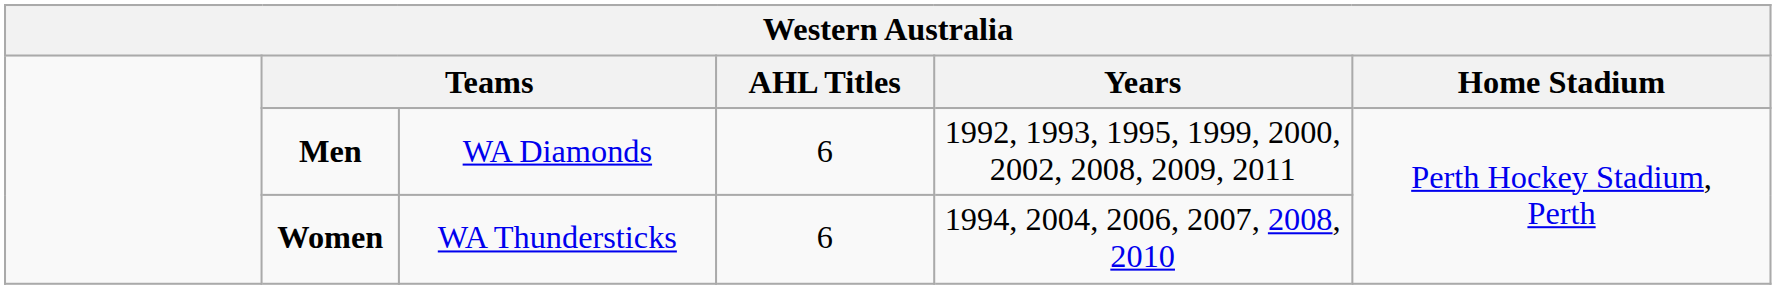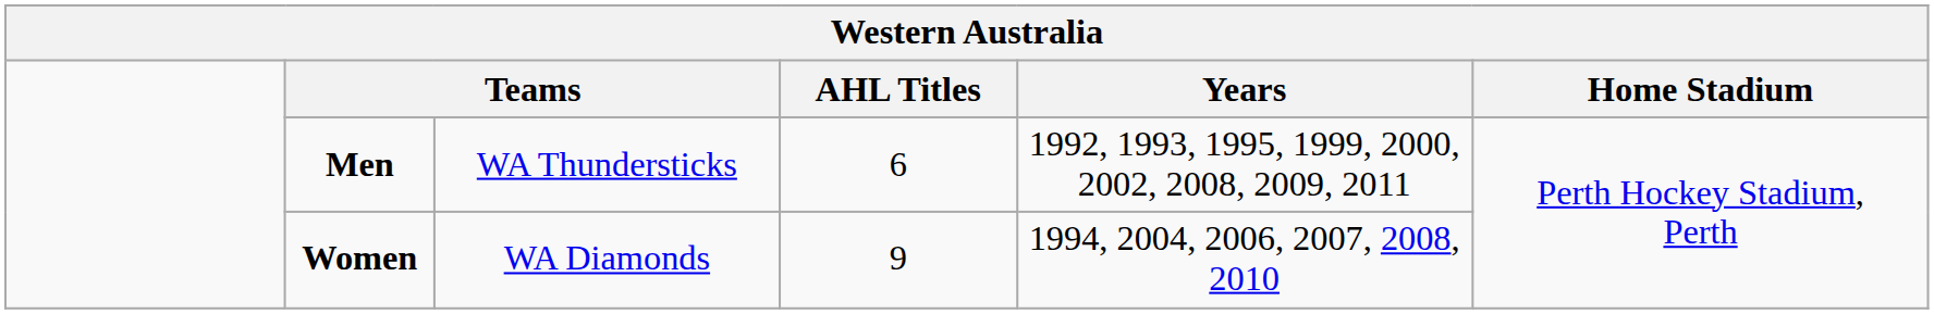Men | column 3: WA Diamonds -> WA Thundersticks
Women | column 3: WA Thundersticks -> WA Diamonds
Women | AHL Titles: 6 -> 9
